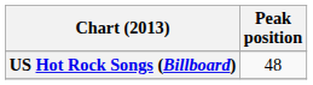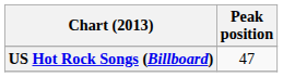US Hot Rock Songs (Billboard) | Peak position: 48 -> 47
